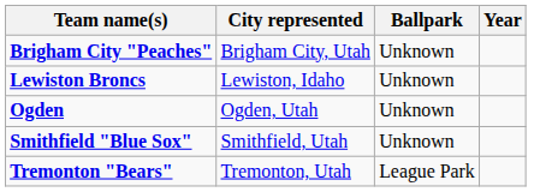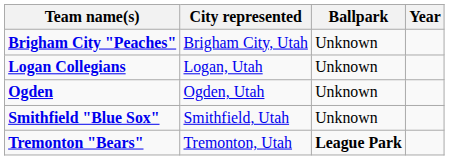- row: Lewiston Broncs | Lewiston, Idaho | Unknown
+ row: Logan Collegians | Logan, Utah | Unknown
Tremonton "Bears" | Ballpark: normal -> bold
